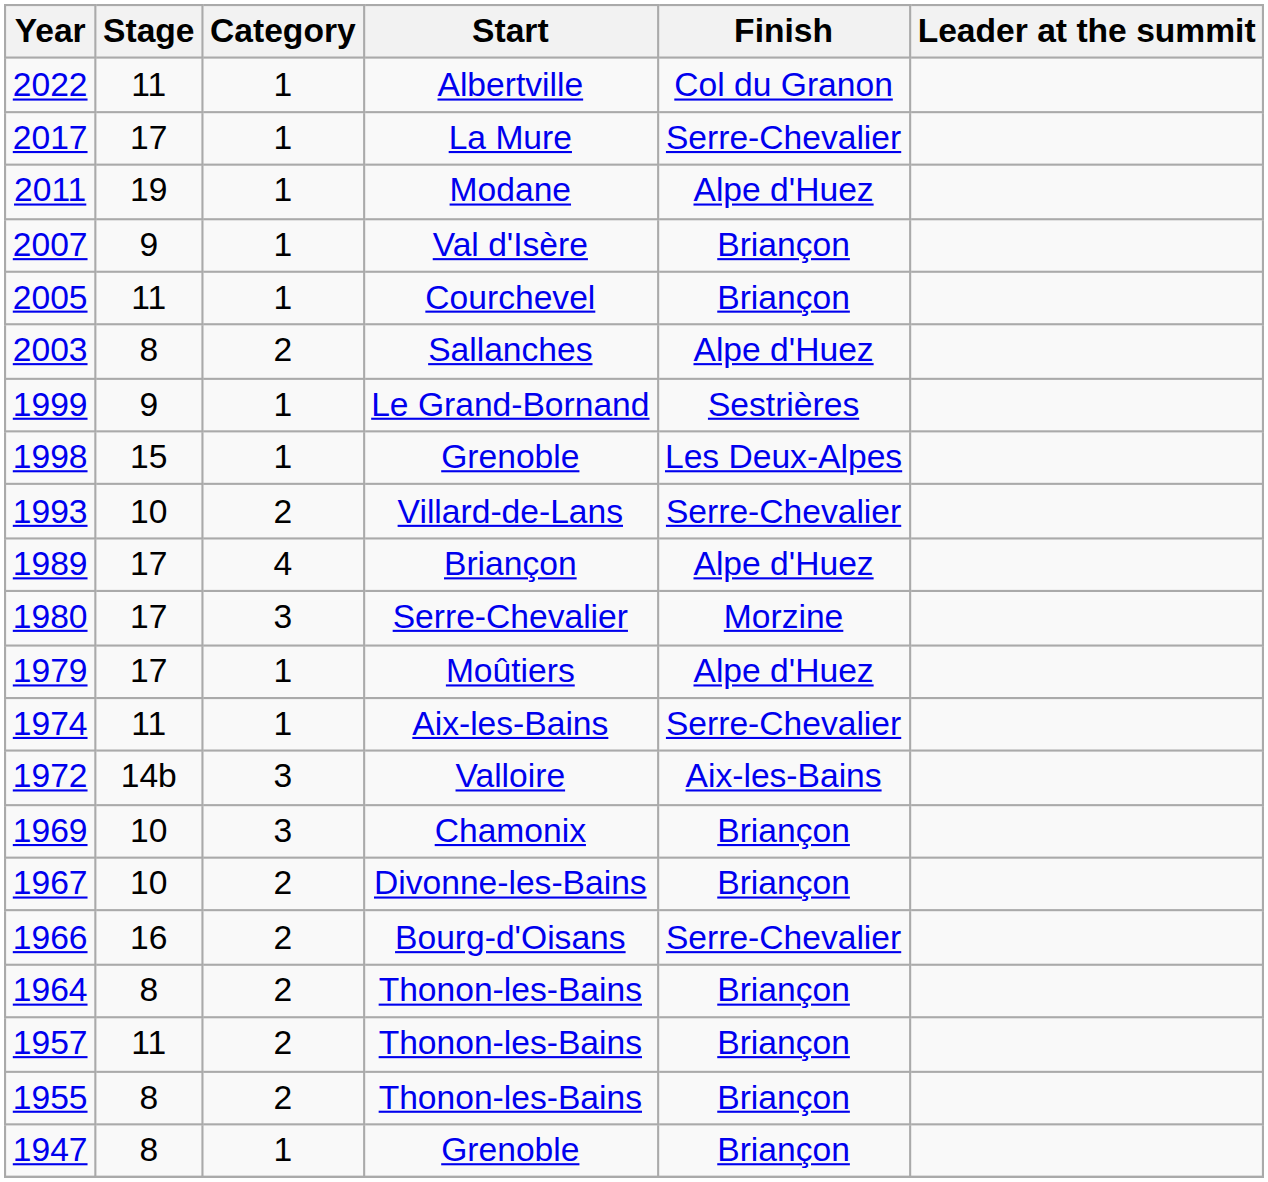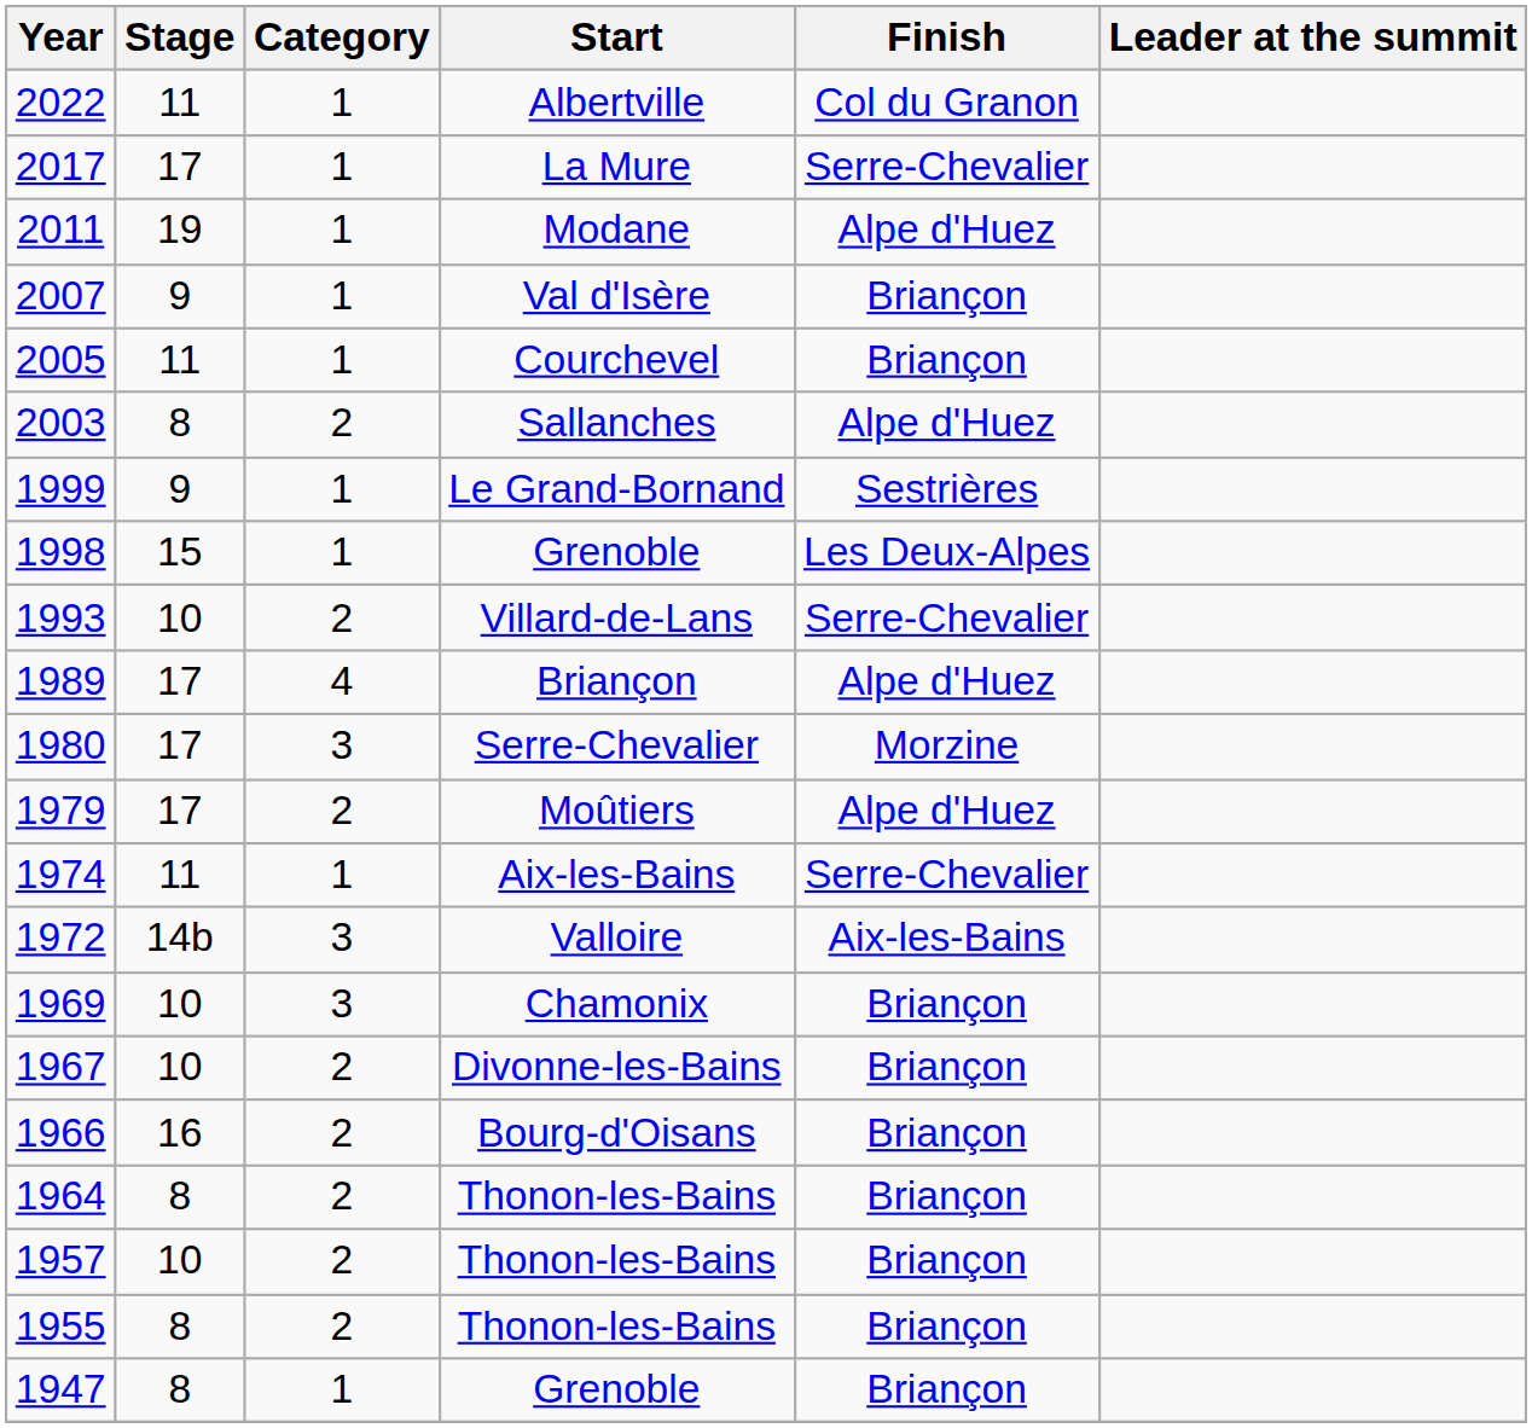1979 | Category: 1 -> 2
1966 | Finish: Serre-Chevalier -> Briançon
1957 | Stage: 11 -> 10
